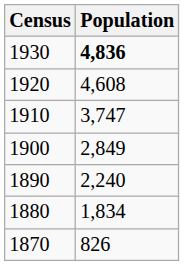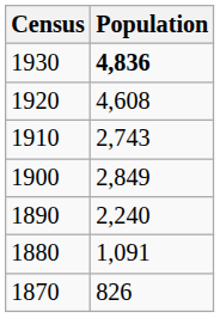1910 | Population: 3,747 -> 2,743
1880 | Population: 1,834 -> 1,091
